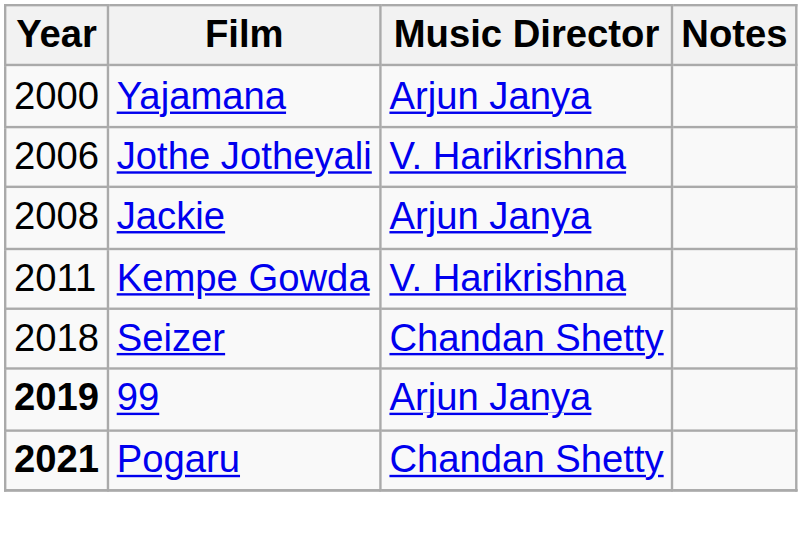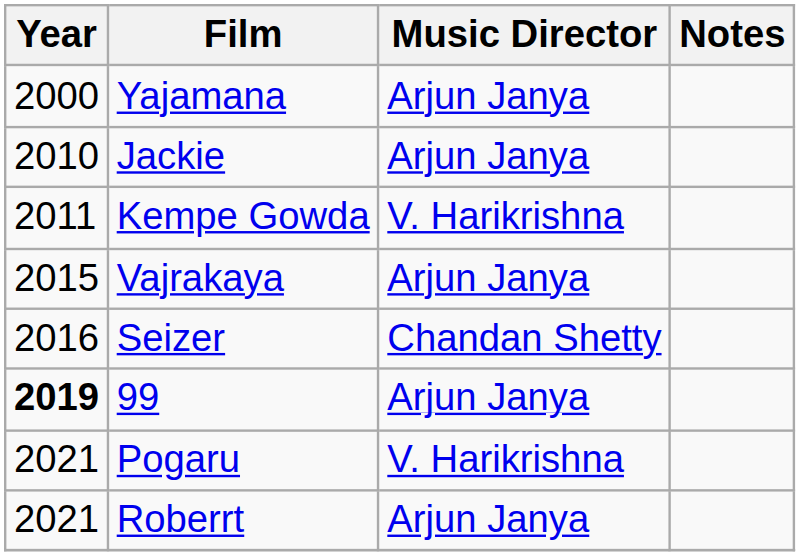- row: 2006 | Jothe Jotheyali | V. Harikrishna
Jackie | Year: 2008 -> 2010
+ row: 2015 | Vajrakaya | Arjun Janya
Seizer | Year: 2018 -> 2016
Pogaru | Year: bold -> normal
Pogaru | Music Director: Chandan Shetty -> V. Harikrishna
+ row: 2021 | Roberrt | Arjun Janya
